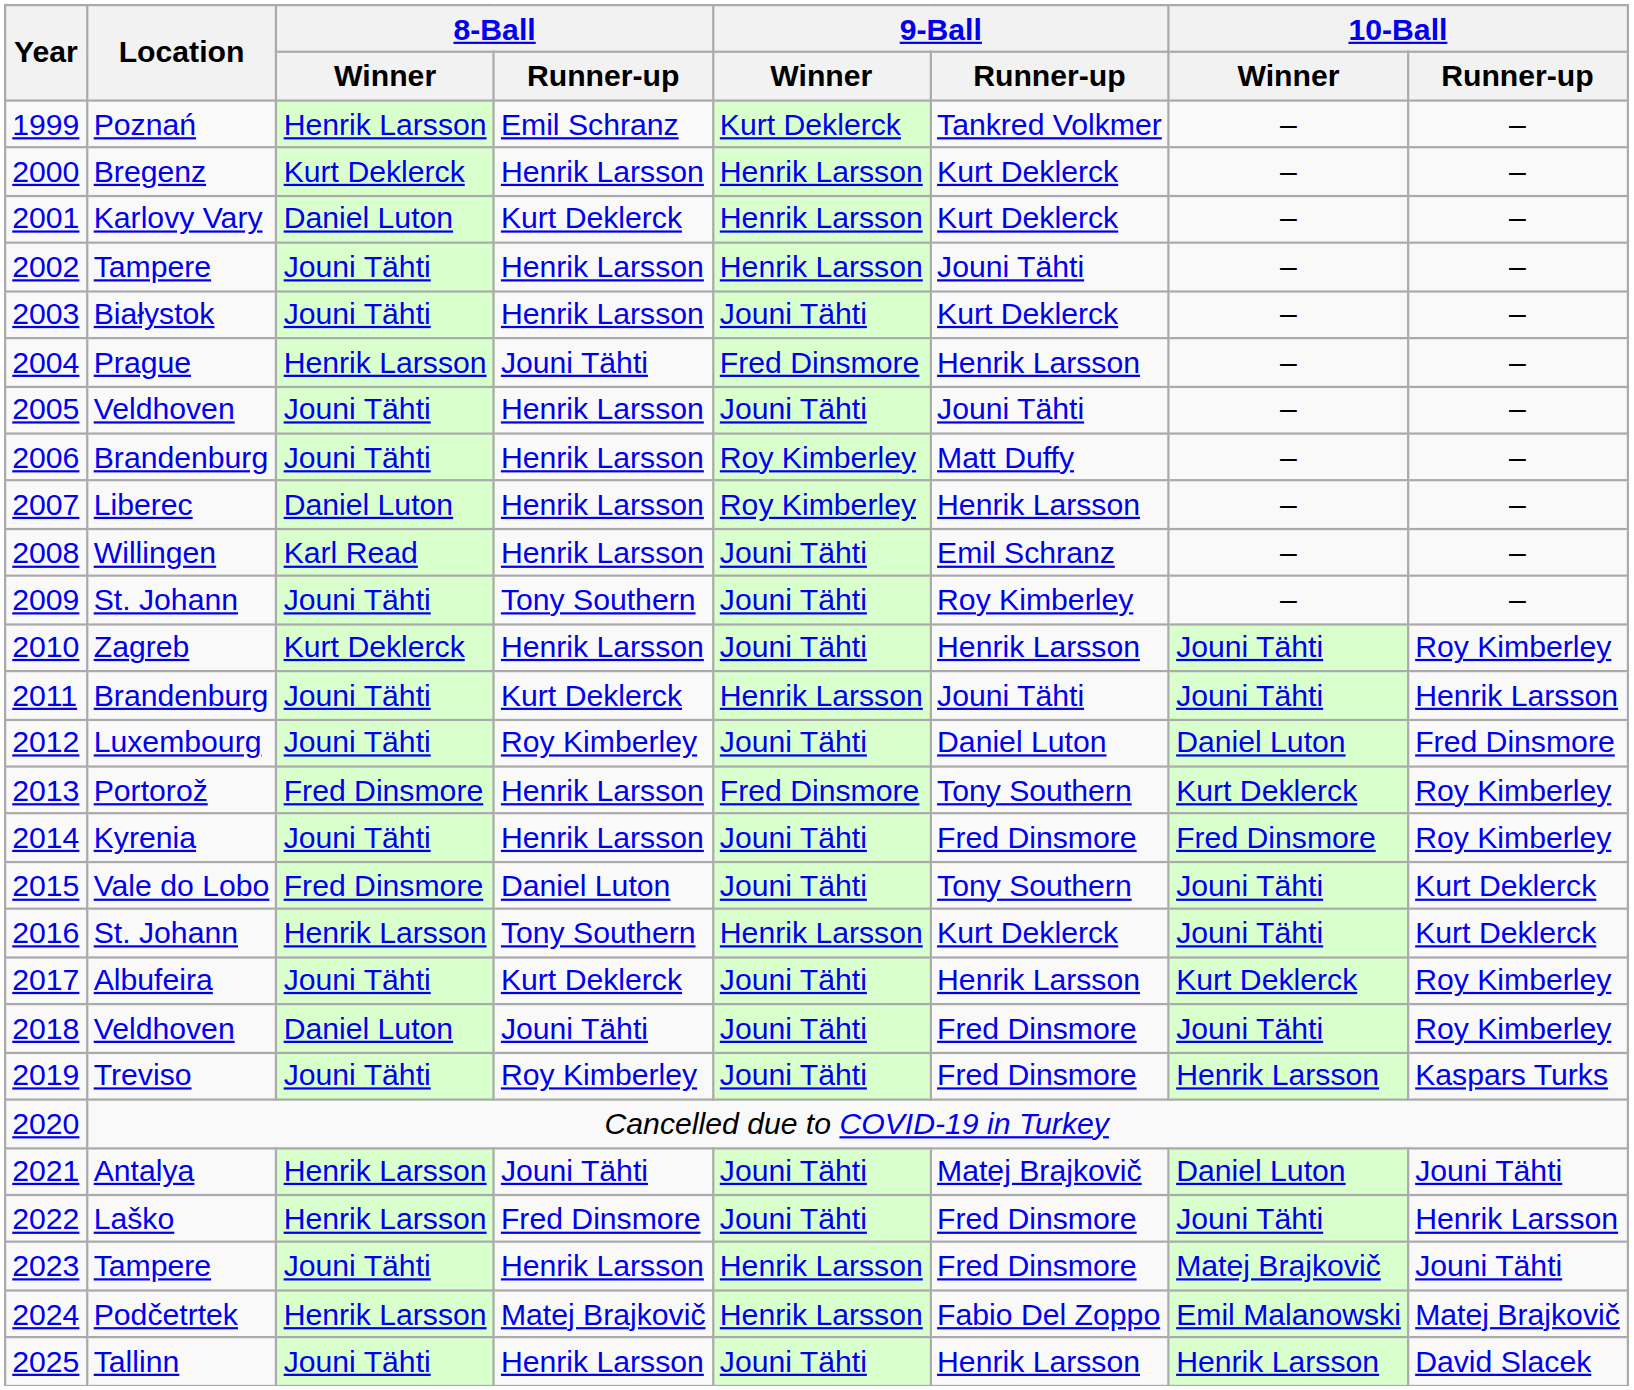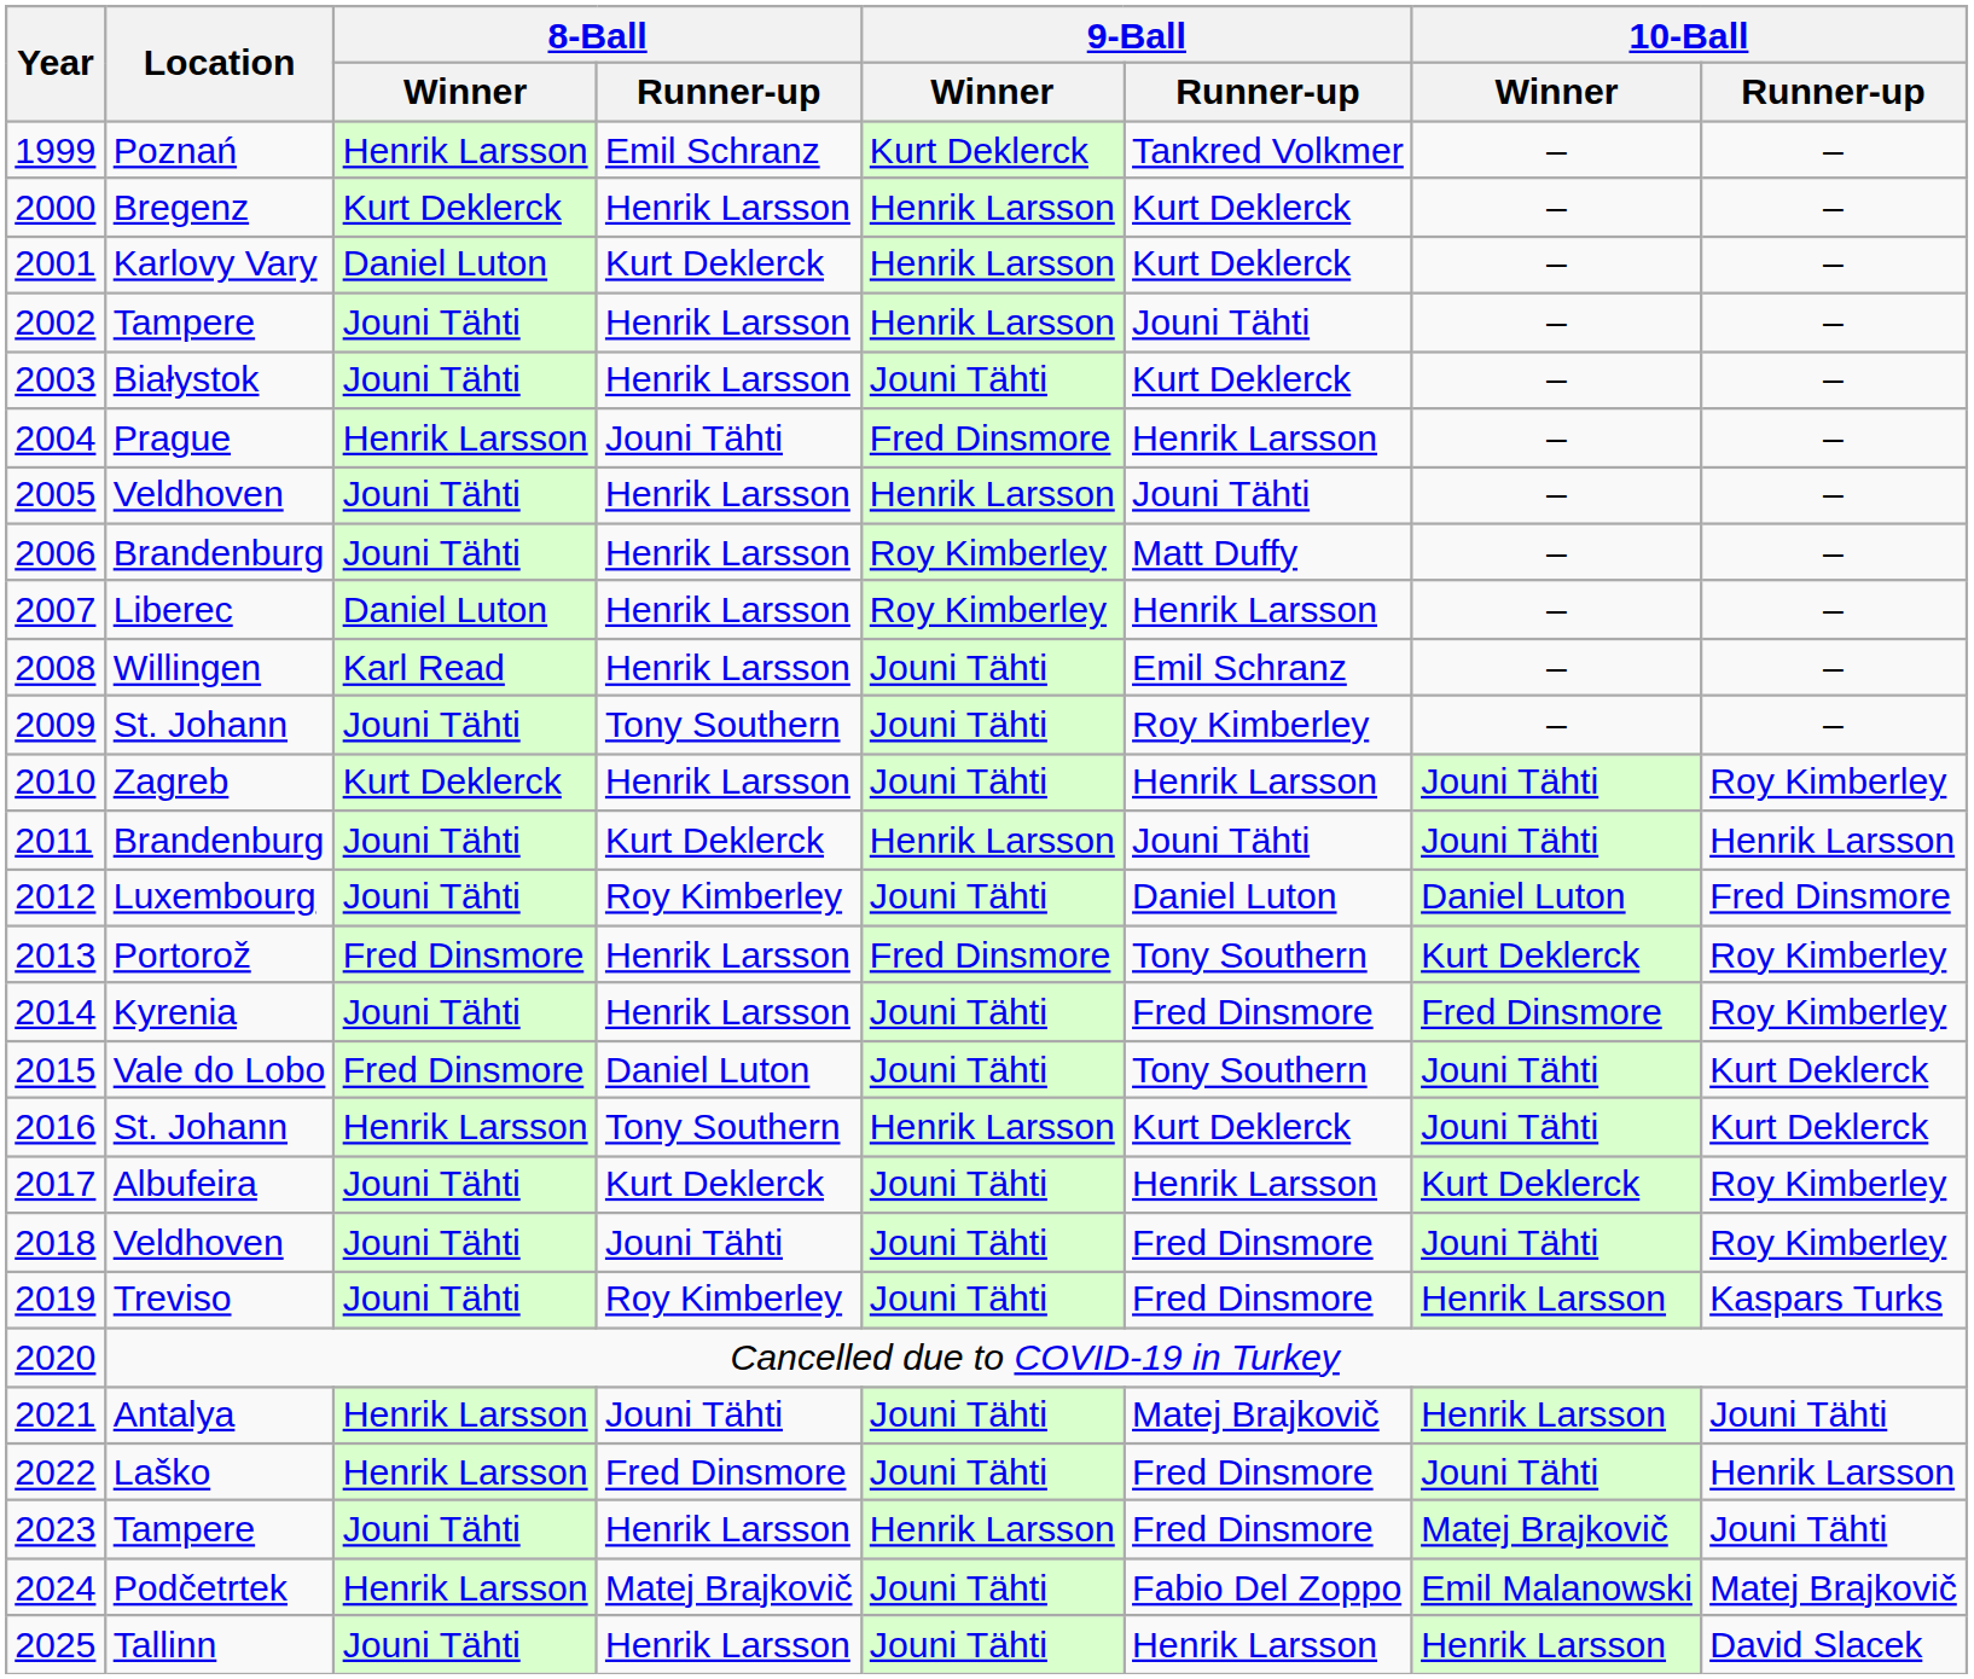2005 | 9-Ball / Winner: Jouni Tähti -> Henrik Larsson
2018 | 8-Ball / Winner: Daniel Luton -> Jouni Tähti
2021 | 10-Ball / Winner: Daniel Luton -> Henrik Larsson
2024 | 9-Ball / Winner: Henrik Larsson -> Jouni Tähti
